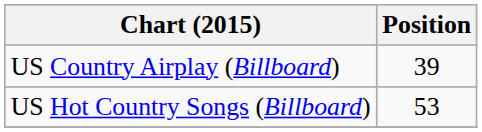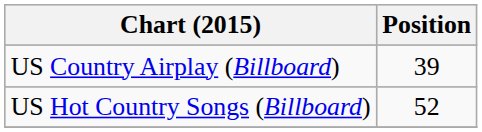US Hot Country Songs (Billboard) | Position: 53 -> 52
